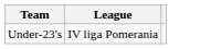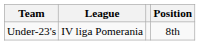+ column: Position | 8th
